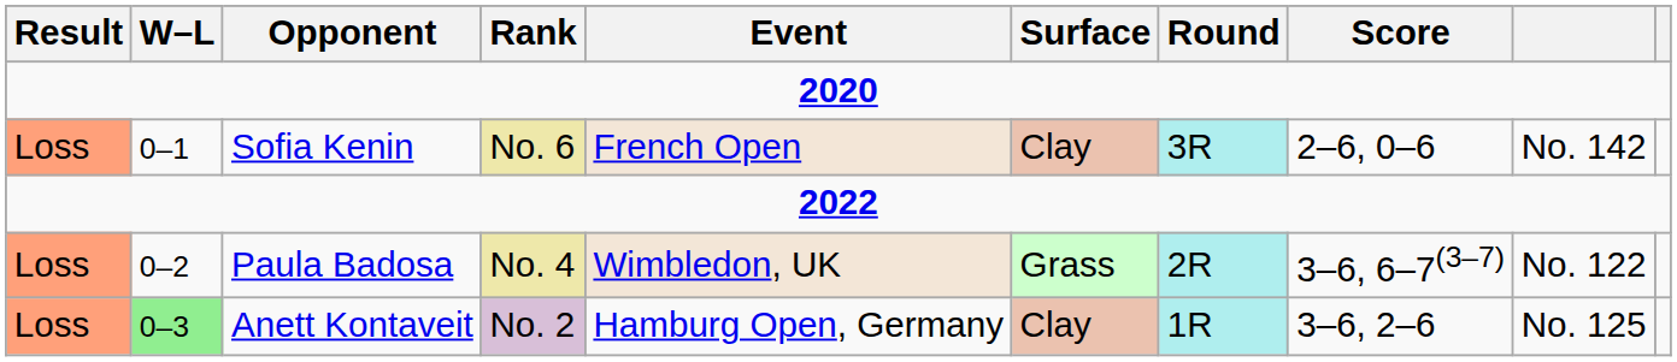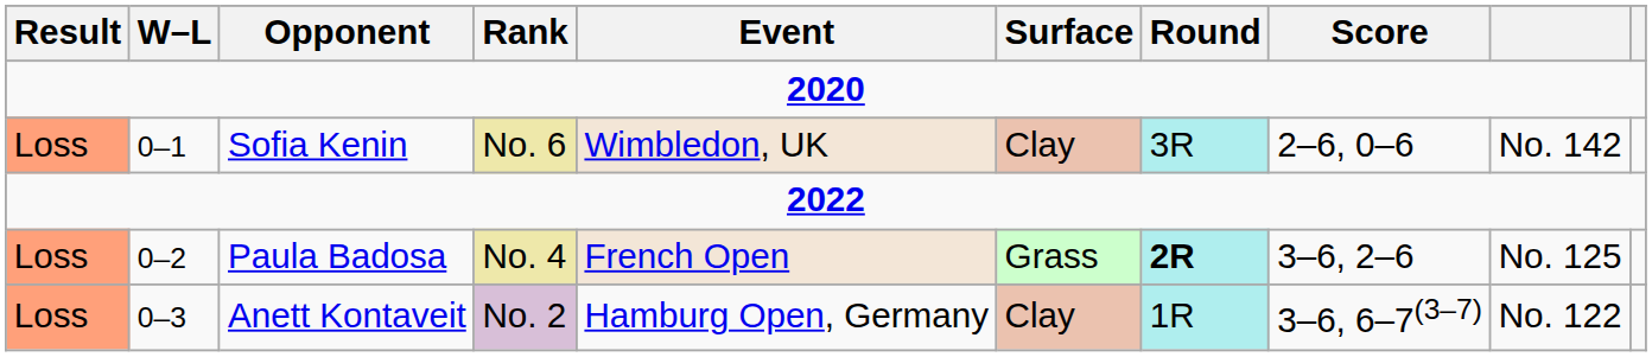Sofia Kenin | Event: French Open -> Wimbledon, UK
Paula Badosa | Event: Wimbledon, UK -> French Open
Paula Badosa | Round: normal -> bold
Paula Badosa | Score: 3–6, 6–7(3–7) -> 3–6, 2–6
Paula Badosa | column 9: No. 122 -> No. 125
Anett Kontaveit | W–L: lightgreen background -> no background
Anett Kontaveit | Score: 3–6, 2–6 -> 3–6, 6–7(3–7)
Anett Kontaveit | column 9: No. 125 -> No. 122
